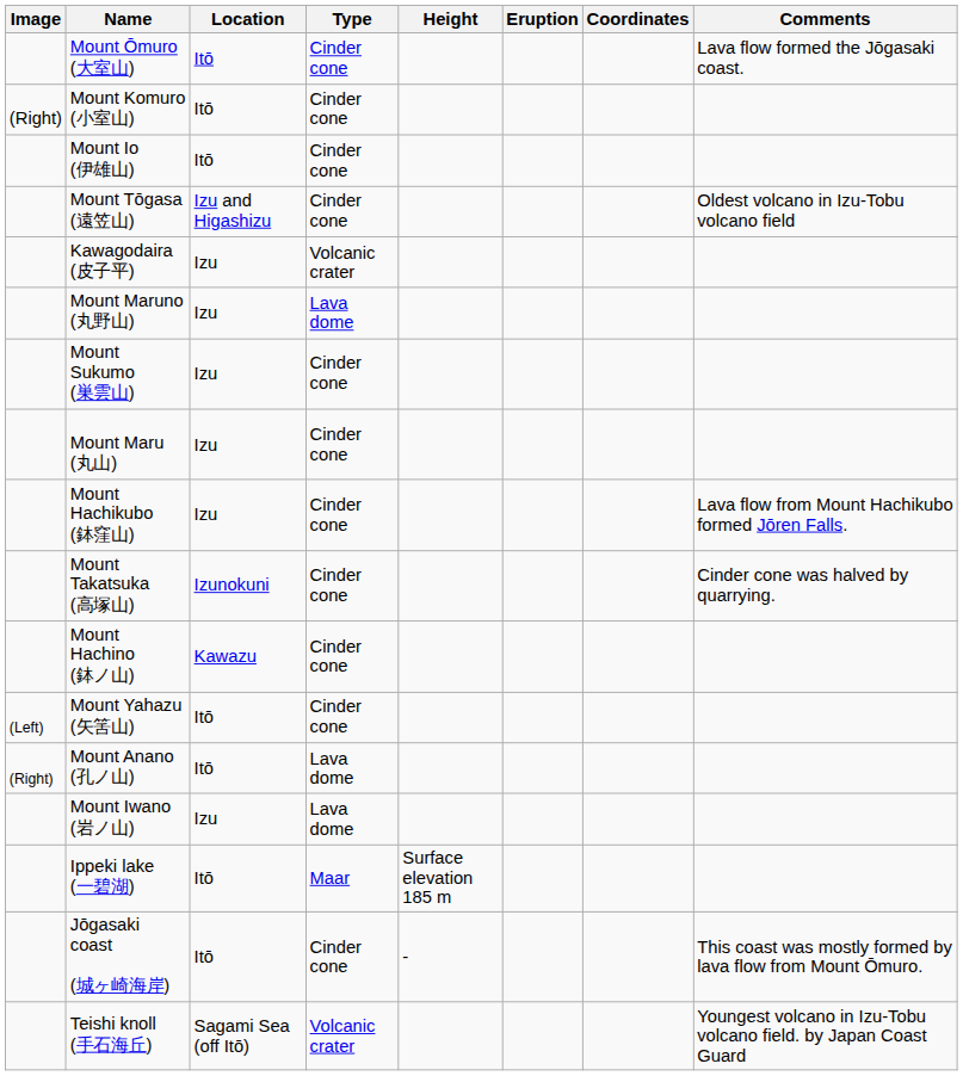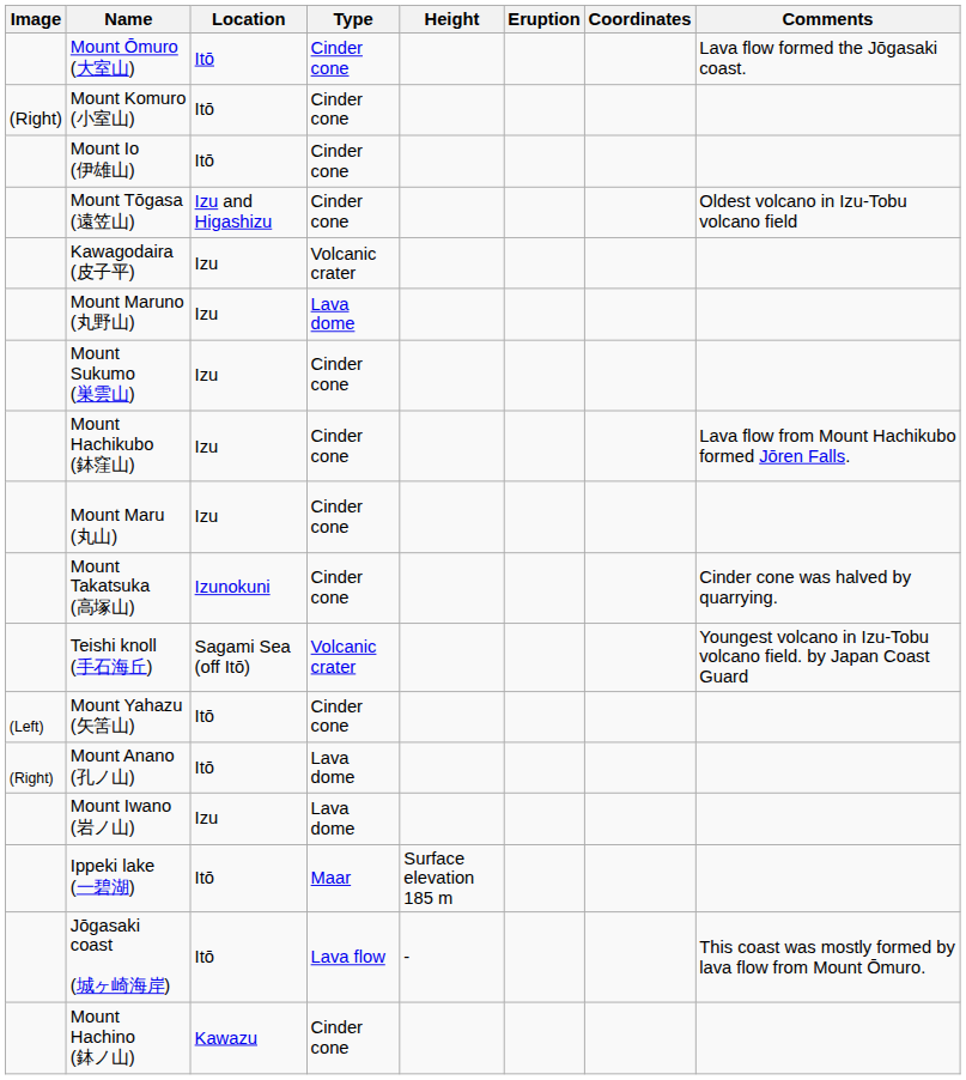rows swapped: Mount Hachikubo (鉢窪山) <-> Mount Maru (丸山)
rows swapped: Mount Hachino (鉢ノ山) <-> Teishi knoll (手石海丘)
Jōgasaki coast (城ヶ崎海岸) | Type: Cinder cone -> Lava flow
